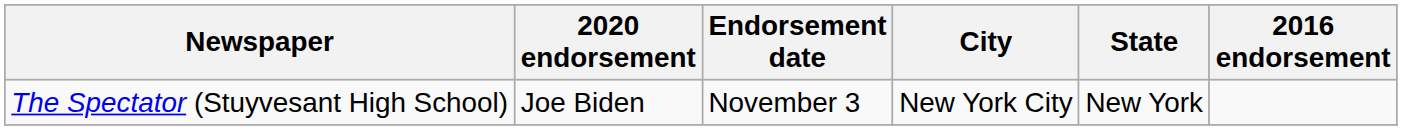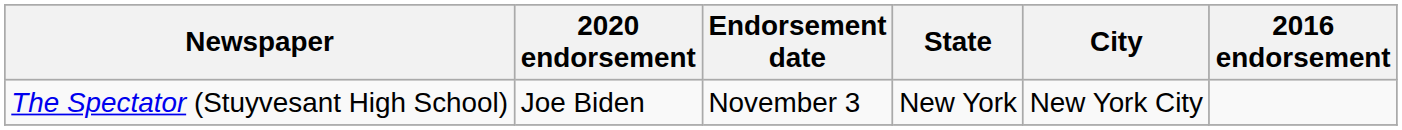columns swapped: City <-> State
